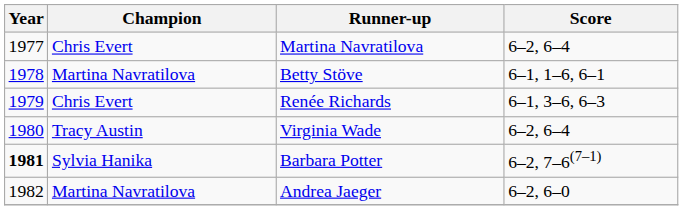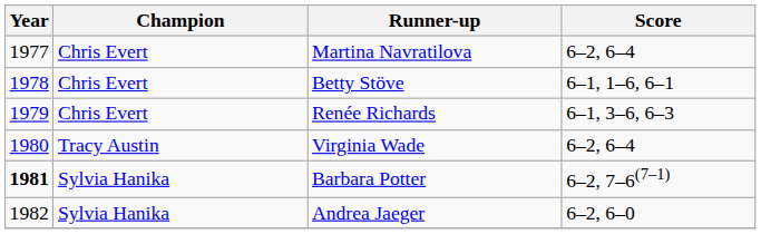Betty Stöve | Champion: Martina Navratilova -> Chris Evert
Andrea Jaeger | Champion: Martina Navratilova -> Sylvia Hanika
